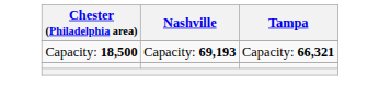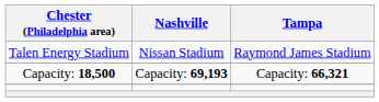+ row: Talen Energy Stadium | Nissan Stadium | Raymond James Stadium
